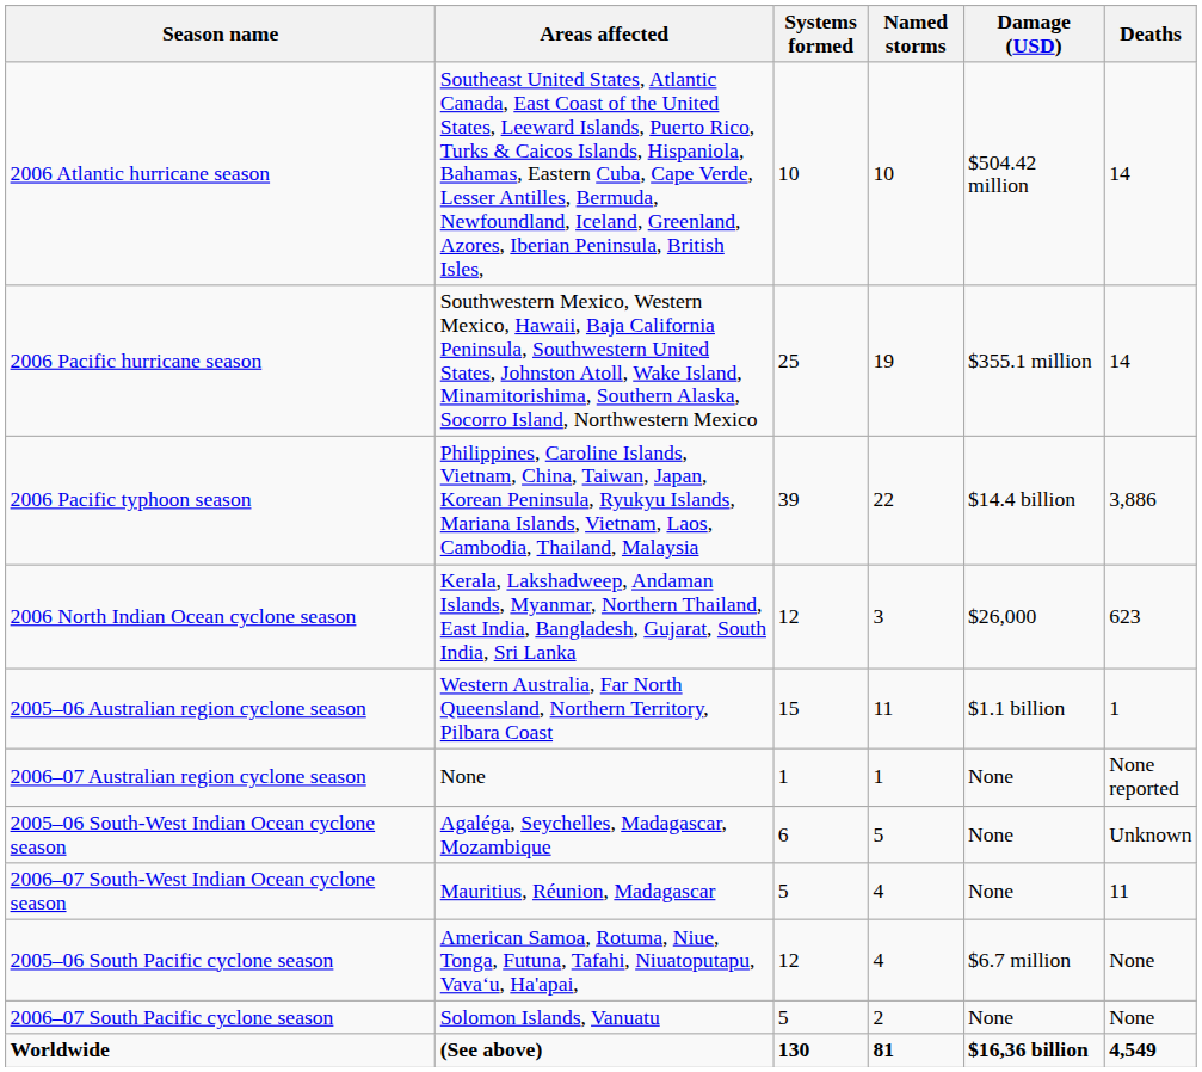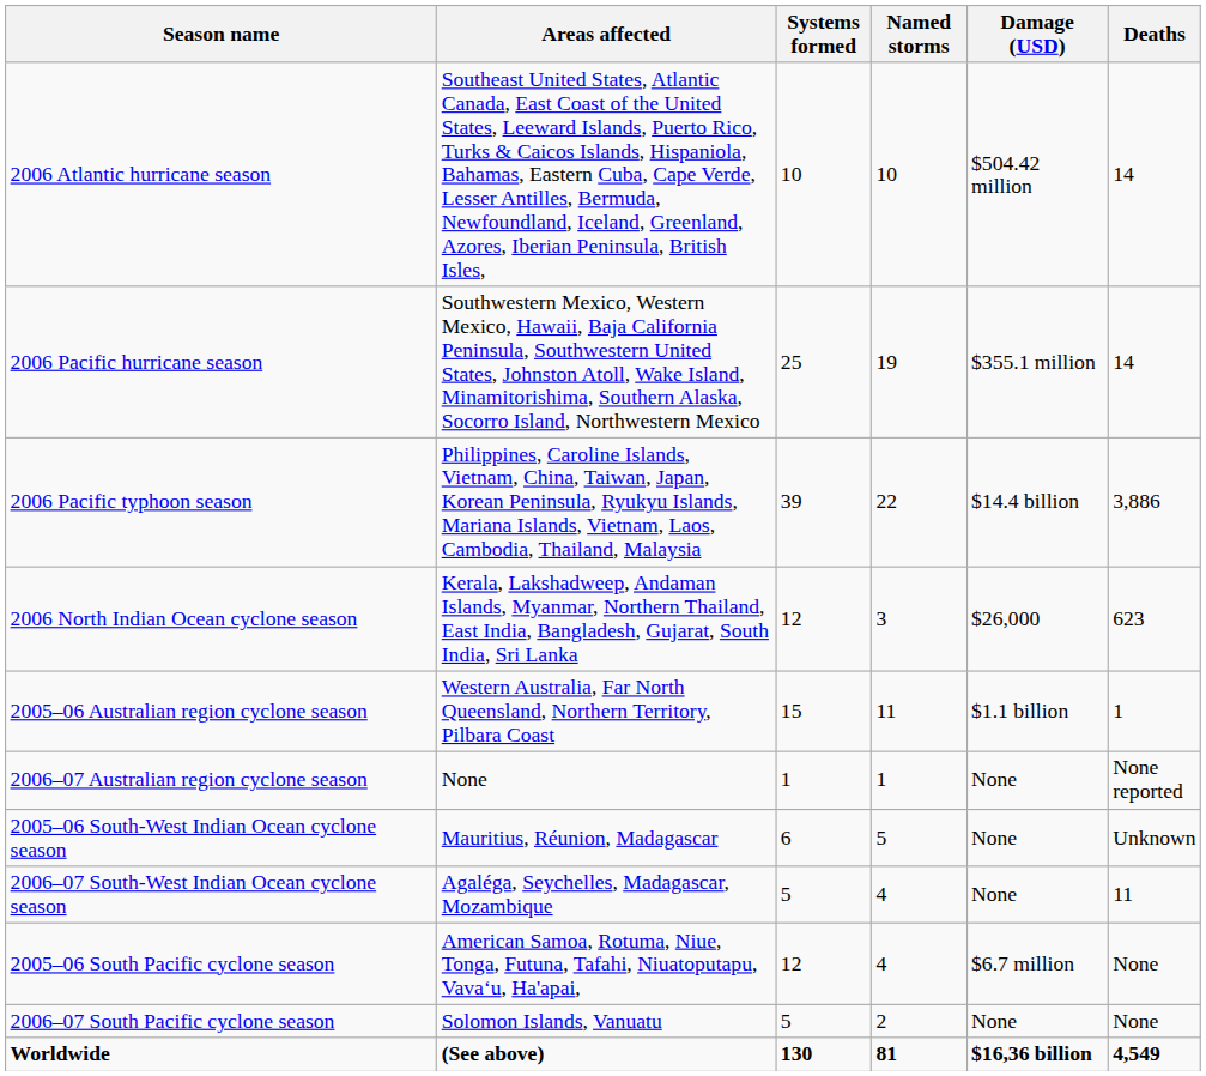2005–06 South-West Indian Ocean cyclone season | Areas affected: Agaléga, Seychelles, Madagascar, Mozambique -> Mauritius, Réunion, Madagascar
2006–07 South-West Indian Ocean cyclone season | Areas affected: Mauritius, Réunion, Madagascar -> Agaléga, Seychelles, Madagascar, Mozambique
